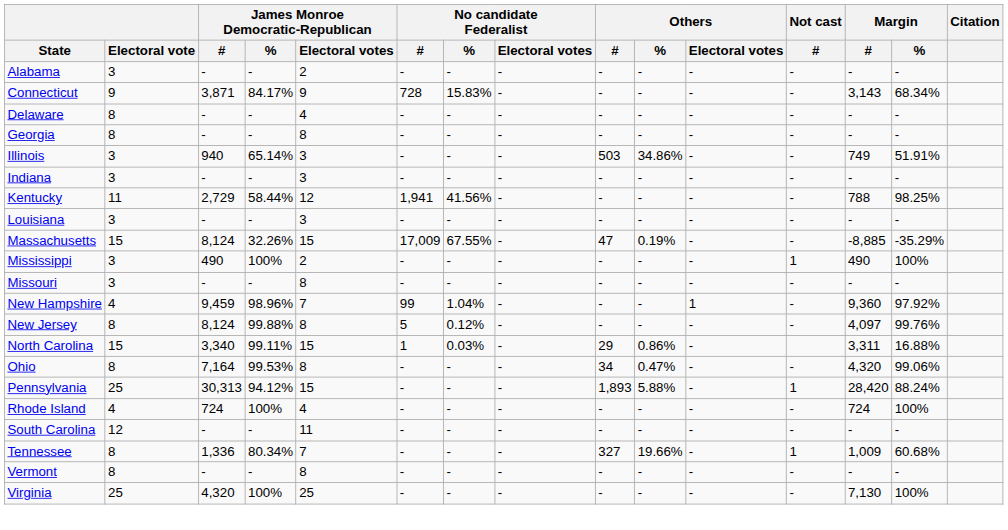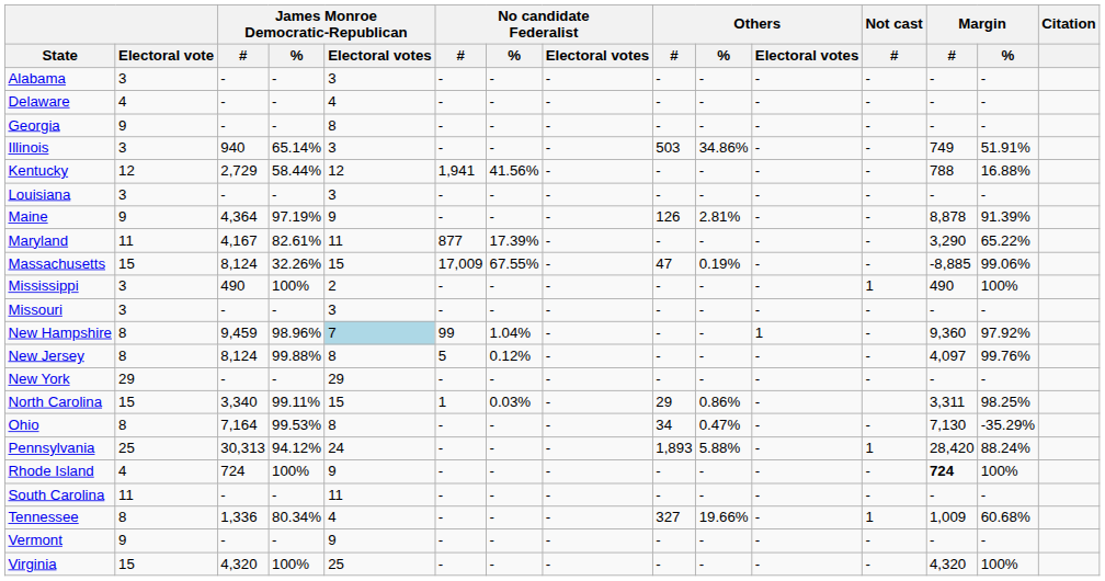Alabama | James Monroe Democratic-Republican / Electoral votes: 2 -> 3
- row: Connecticut | 9 | 3,871 | 84.17% | 9 | 728 | 15.83% | - | - | - | - | - | 3,143 | 68.34%
Delaware | Electoral vote: 8 -> 4
Georgia | Electoral vote: 8 -> 9
- row: Indiana | 3 | - | - | 3 | - | - | - | - | - | - | - | - | -
Kentucky | Electoral vote: 11 -> 12
Kentucky | Margin / %: 98.25% -> 16.88%
+ row: Maine | 9 | 4,364 | 97.19% | 9 | - | - | - | 126 | 2.81% | - | - | 8,878 | 91.39%
+ row: Maryland | 11 | 4,167 | 82.61% | 11 | 877 | 17.39% | - | - | - | - | - | 3,290 | 65.22%
Massachusetts | Margin / %: -35.29% -> 99.06%
Missouri | James Monroe Democratic-Republican / Electoral votes: 8 -> 3
New Hampshire | Electoral vote: 4 -> 8
New Hampshire | James Monroe Democratic-Republican / Electoral votes: no background -> lightblue background
+ row: New York | 29 | - | - | 29 | - | - | - | - | - | - | - | - | -
North Carolina | Margin / %: 16.88% -> 98.25%
Ohio | Margin / #: 4,320 -> 7,130
Ohio | Margin / %: 99.06% -> -35.29%
Pennsylvania | James Monroe Democratic-Republican / Electoral votes: 15 -> 24
Rhode Island | James Monroe Democratic-Republican / Electoral votes: 4 -> 9
Rhode Island | Margin / #: normal -> bold
South Carolina | Electoral vote: 12 -> 11
Tennessee | James Monroe Democratic-Republican / Electoral votes: 7 -> 4
Vermont | Electoral vote: 8 -> 9
Vermont | James Monroe Democratic-Republican / Electoral votes: 8 -> 9
Virginia | Electoral vote: 25 -> 15
Virginia | Margin / #: 7,130 -> 4,320
